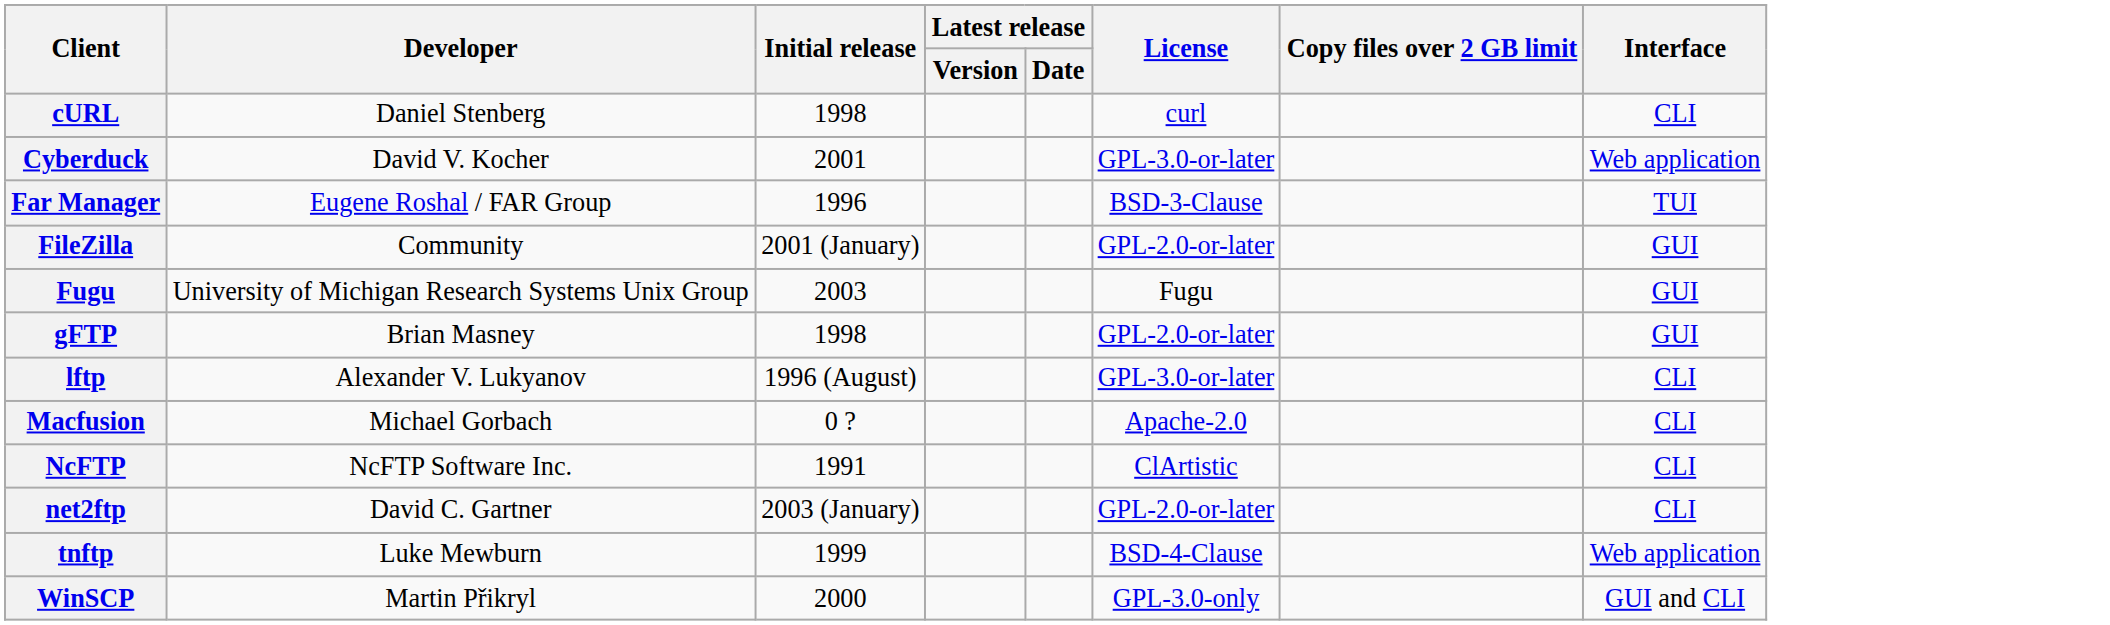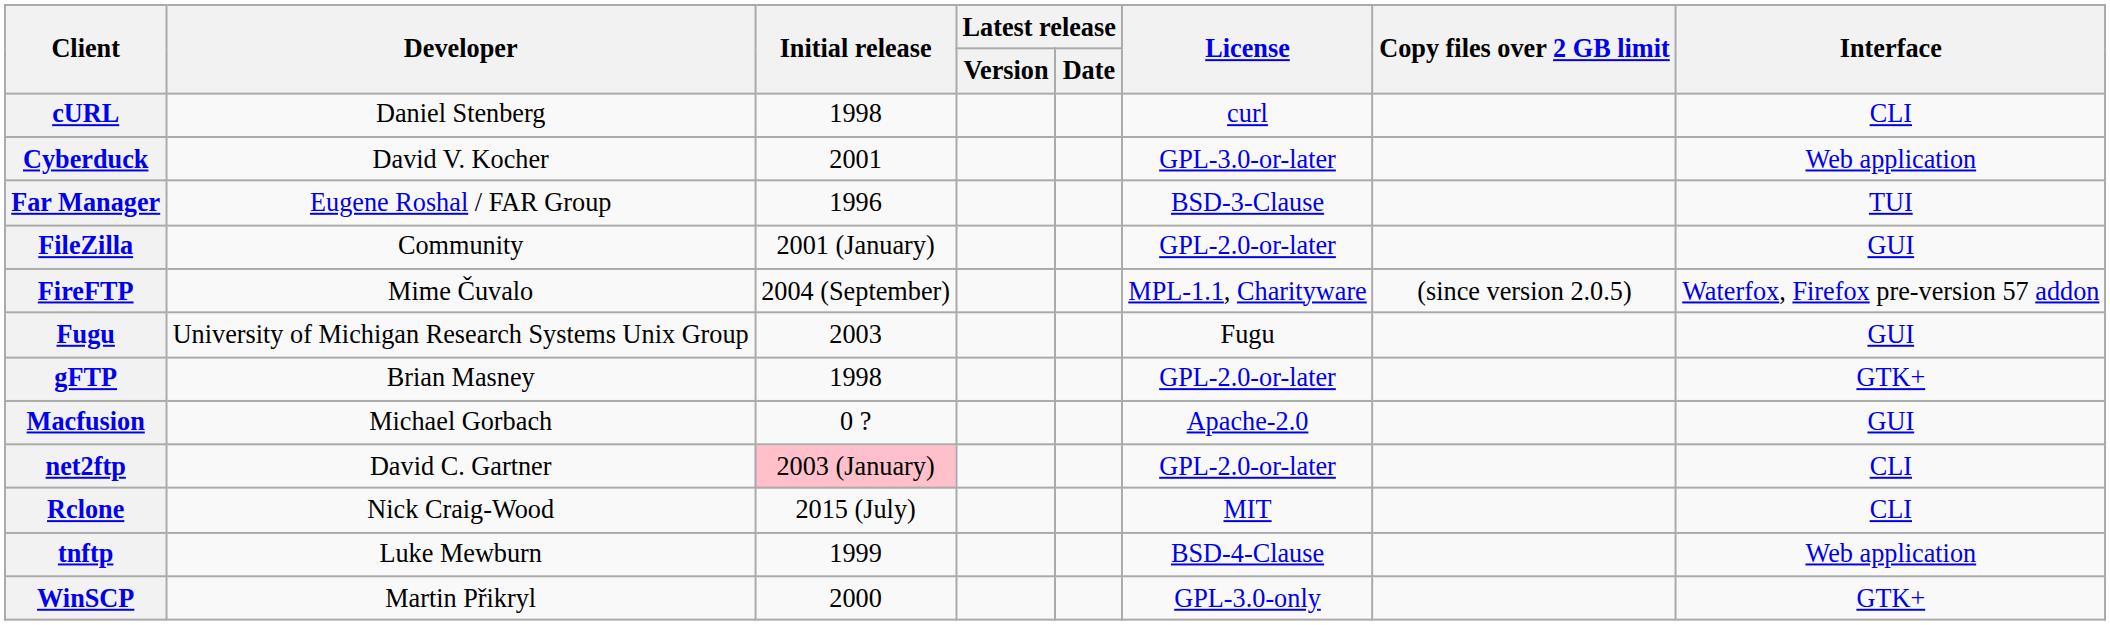+ row: FireFTP | Mime Čuvalo | 2004 (September) | MPL-1.1, Charityware | (since version 2.0.5) | Waterfox, Firefox pre-version 57 addon
gFTP | Interface: GUI -> GTK+
- row: lftp | Alexander V. Lukyanov | 1996 (August) | GPL-3.0-or-later | CLI
Macfusion | Interface: CLI -> GUI
- row: NcFTP | NcFTP Software Inc. | 1991 | ClArtistic | CLI
net2ftp | Initial release: no background -> pink background
+ row: Rclone | Nick Craig-Wood | 2015 (July) | MIT | CLI
WinSCP | Interface: GUI and CLI -> GTK+
